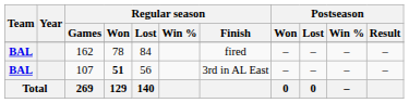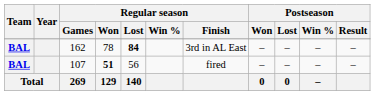162 | Regular season / Lost: normal -> bold
162 | Regular season / Finish: fired -> 3rd in AL East
107 | Regular season / Finish: 3rd in AL East -> fired
